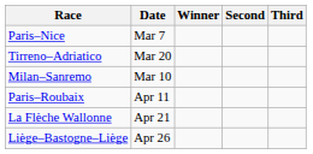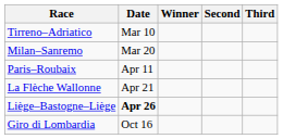- row: Paris–Nice | Mar 7
Tirreno–Adriatico | Date: Mar 20 -> Mar 10
Milan–Sanremo | Date: Mar 10 -> Mar 20
Liège–Bastogne–Liège | Date: normal -> bold
+ row: Giro di Lombardia | Oct 16
